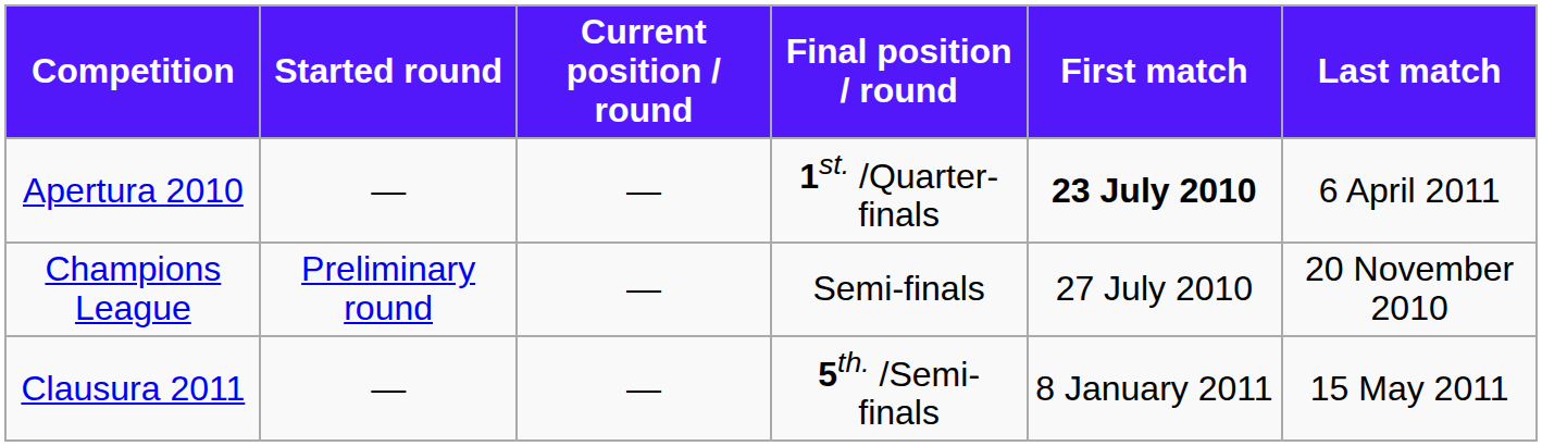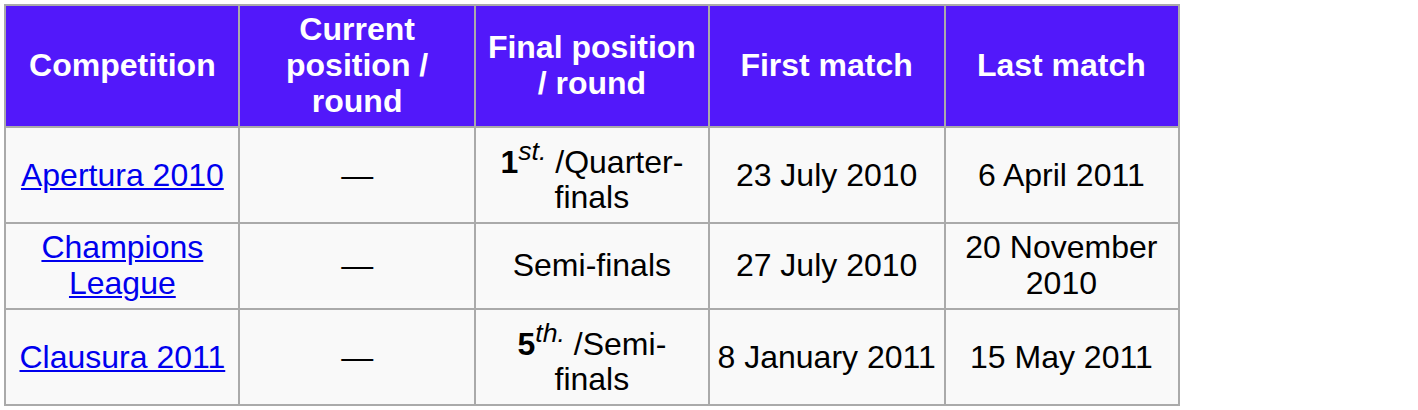- column: Started round | — | Preliminary round | —
Apertura 2010 | First match: bold -> normal
